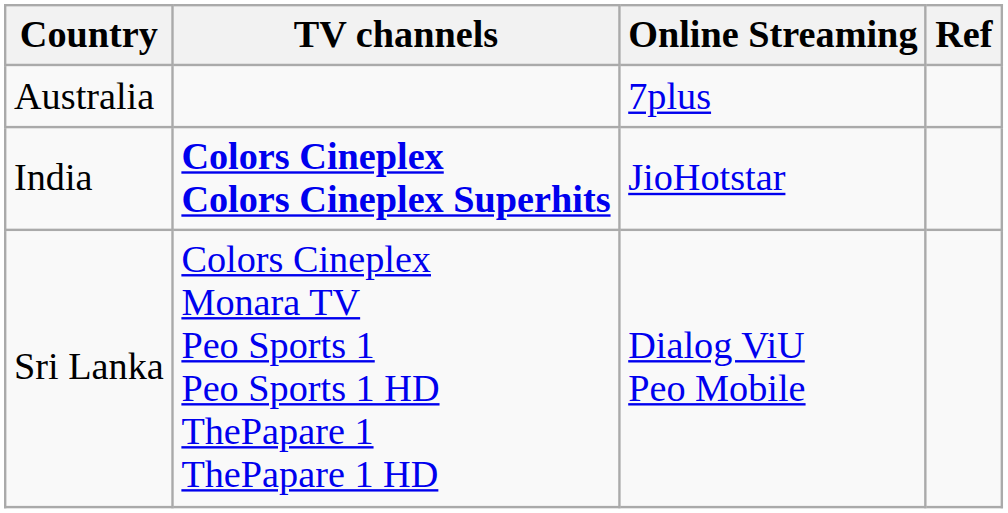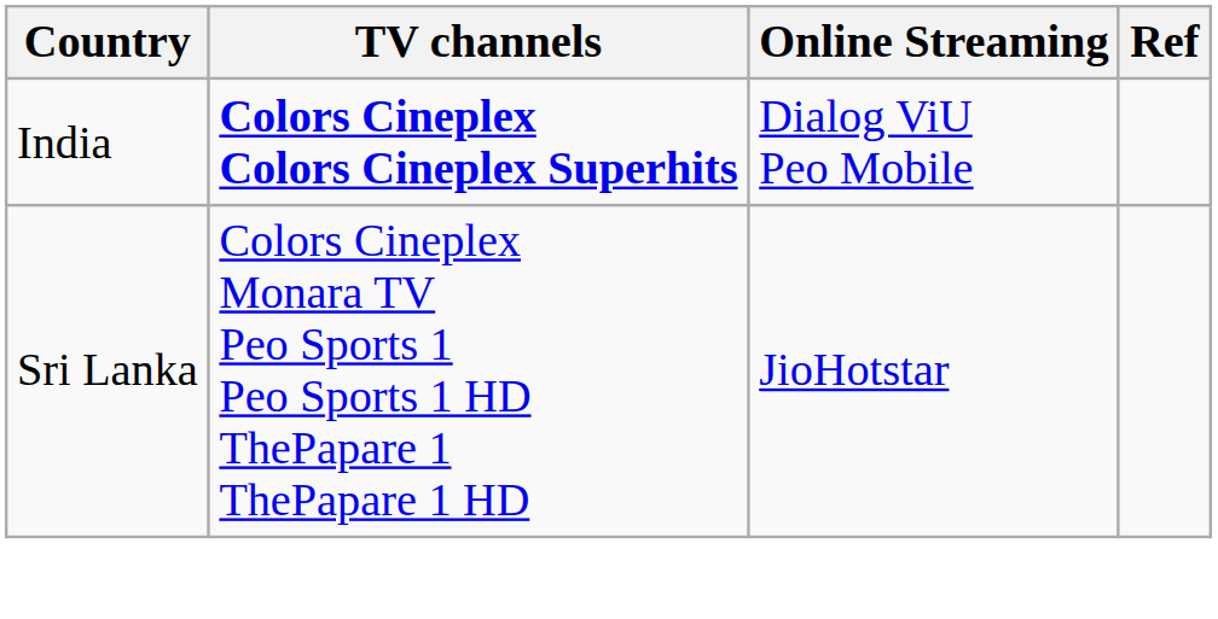- row: Australia | 7plus
India | Online Streaming: JioHotstar -> Dialog ViU Peo Mobile
Sri Lanka | Online Streaming: Dialog ViU Peo Mobile -> JioHotstar
